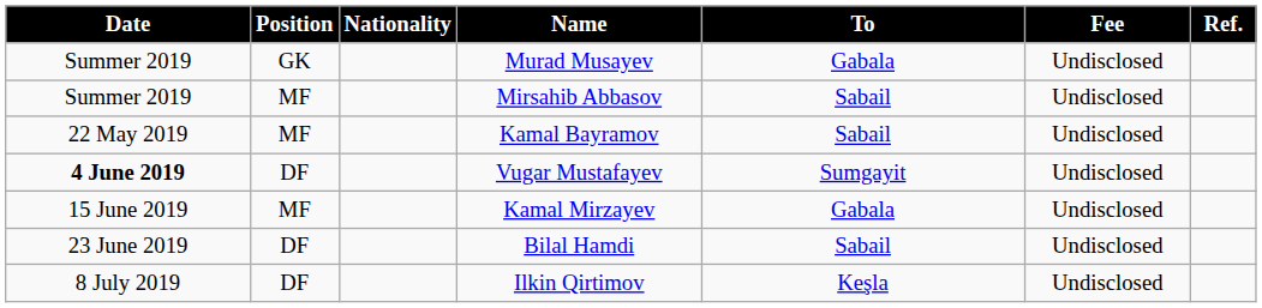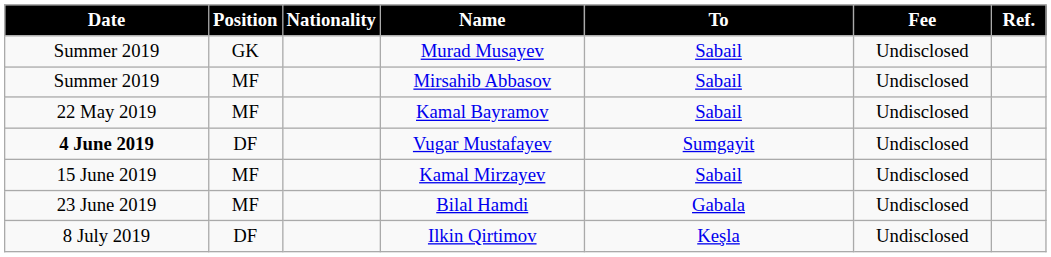Murad Musayev | To: Gabala -> Sabail
Kamal Mirzayev | To: Gabala -> Sabail
Bilal Hamdi | Position: DF -> MF
Bilal Hamdi | To: Sabail -> Gabala
